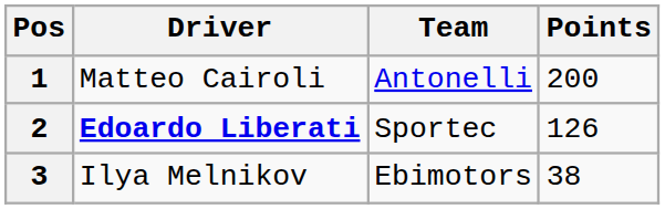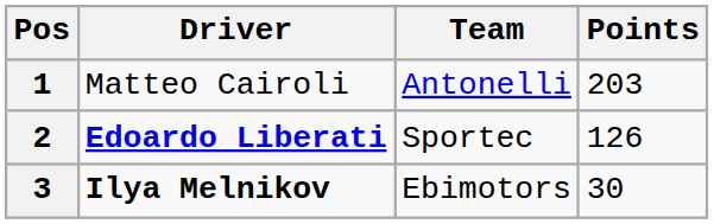1 | Points: 200 -> 203
3 | Driver: normal -> bold
3 | Points: 38 -> 30
